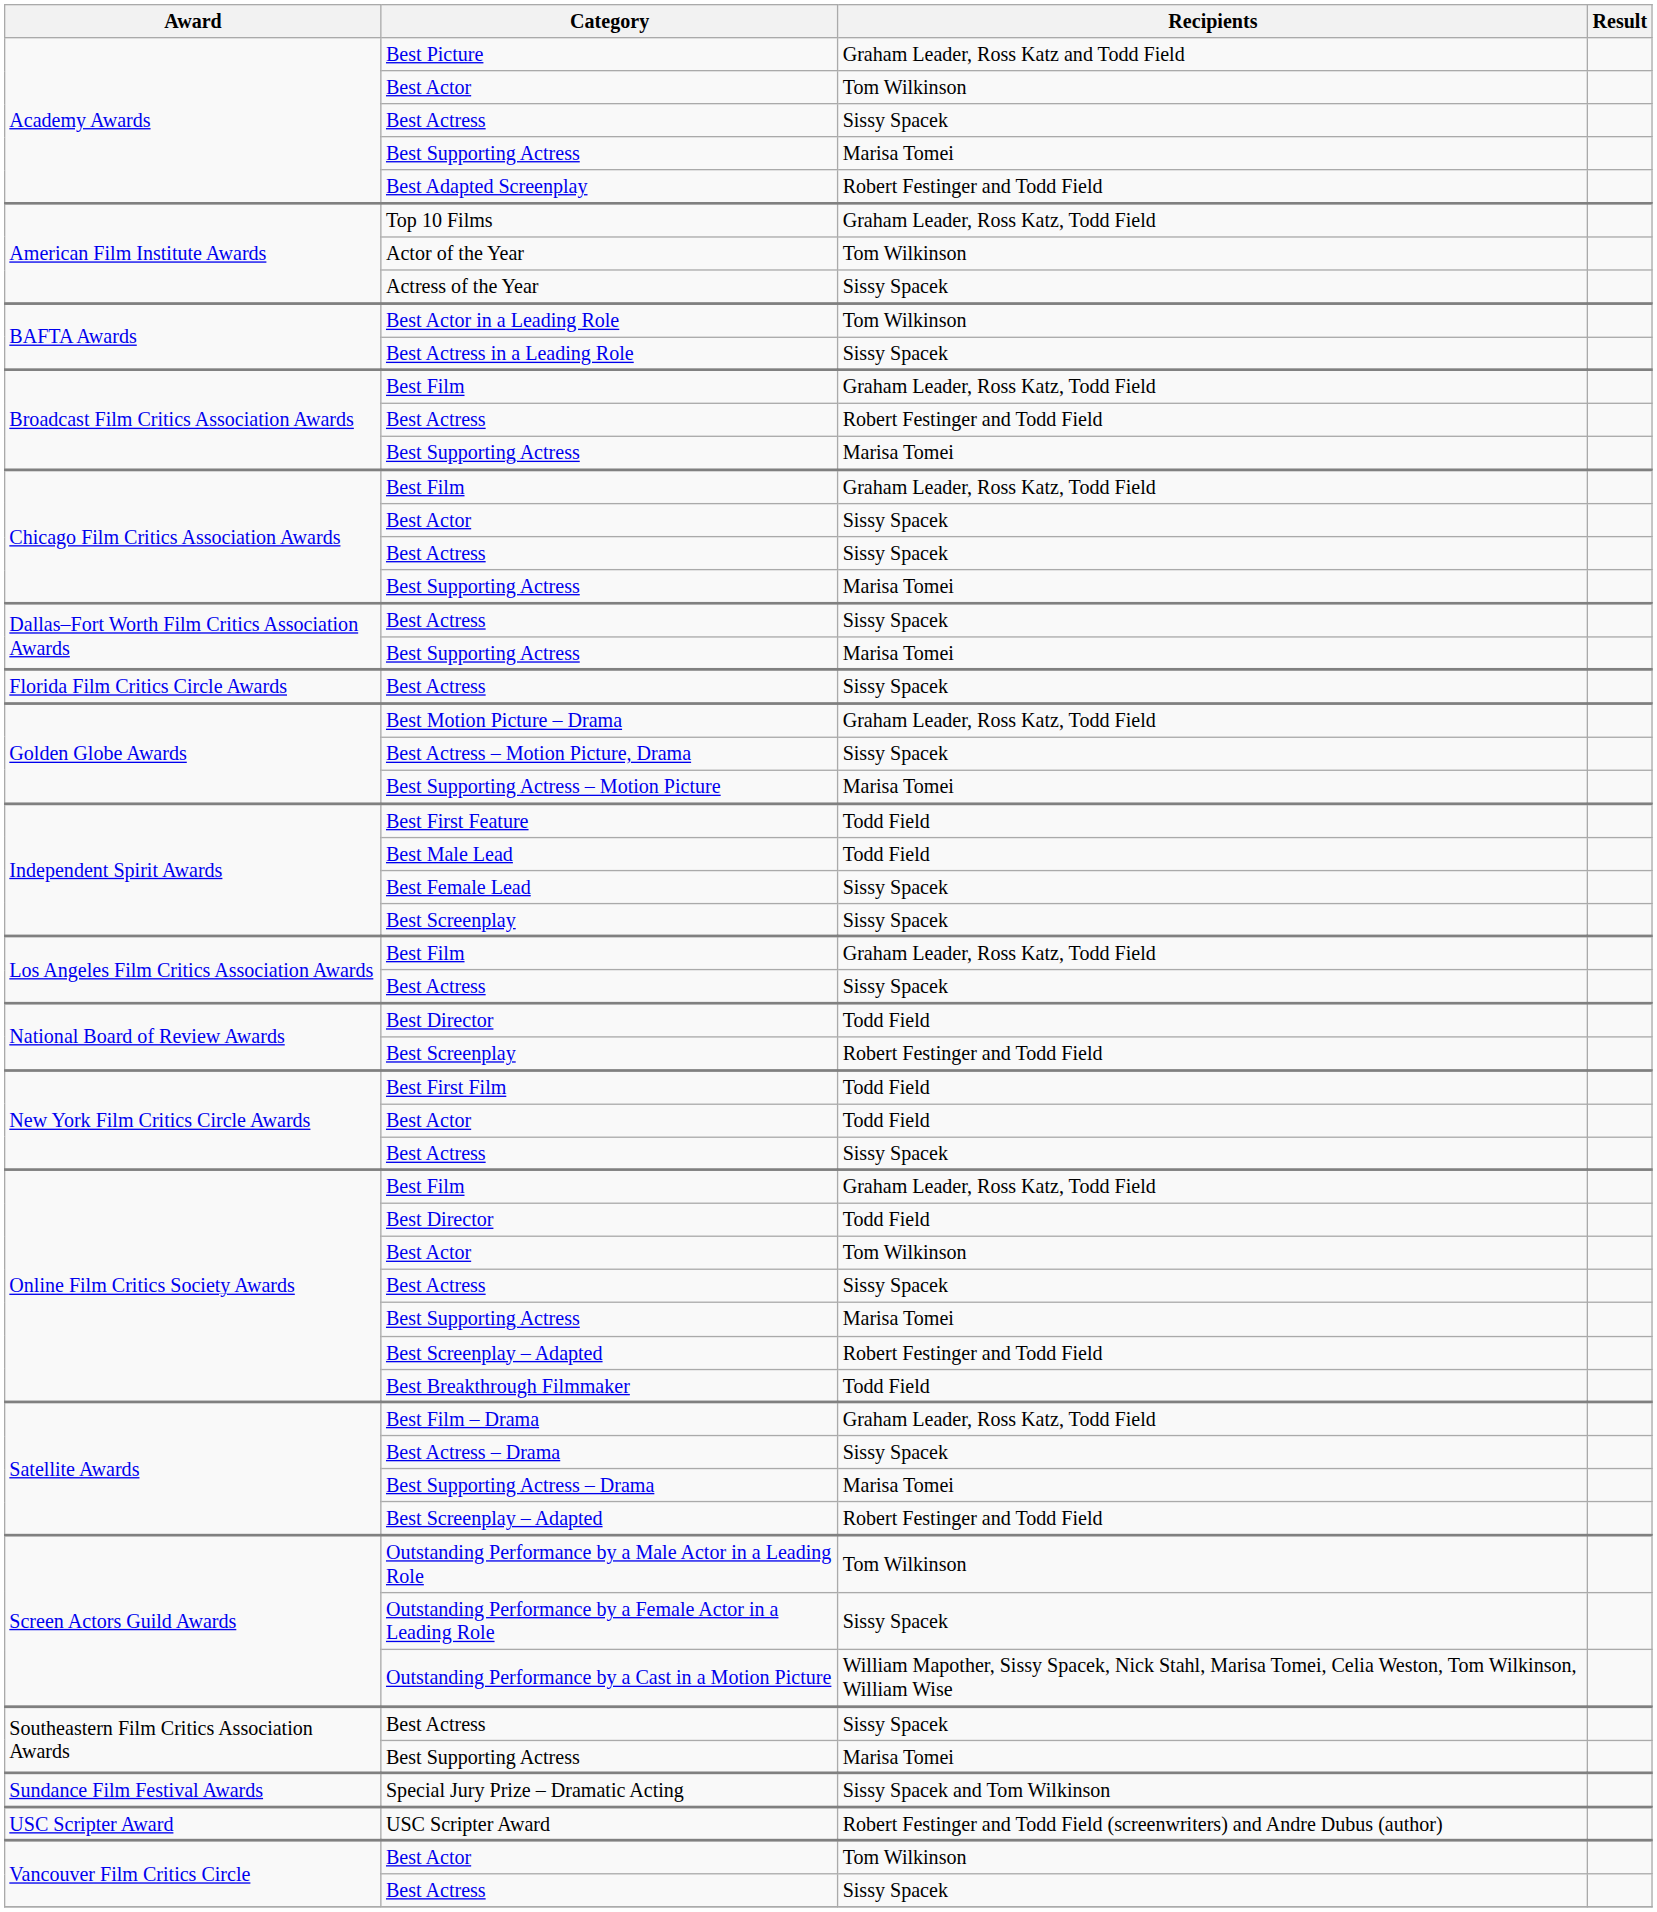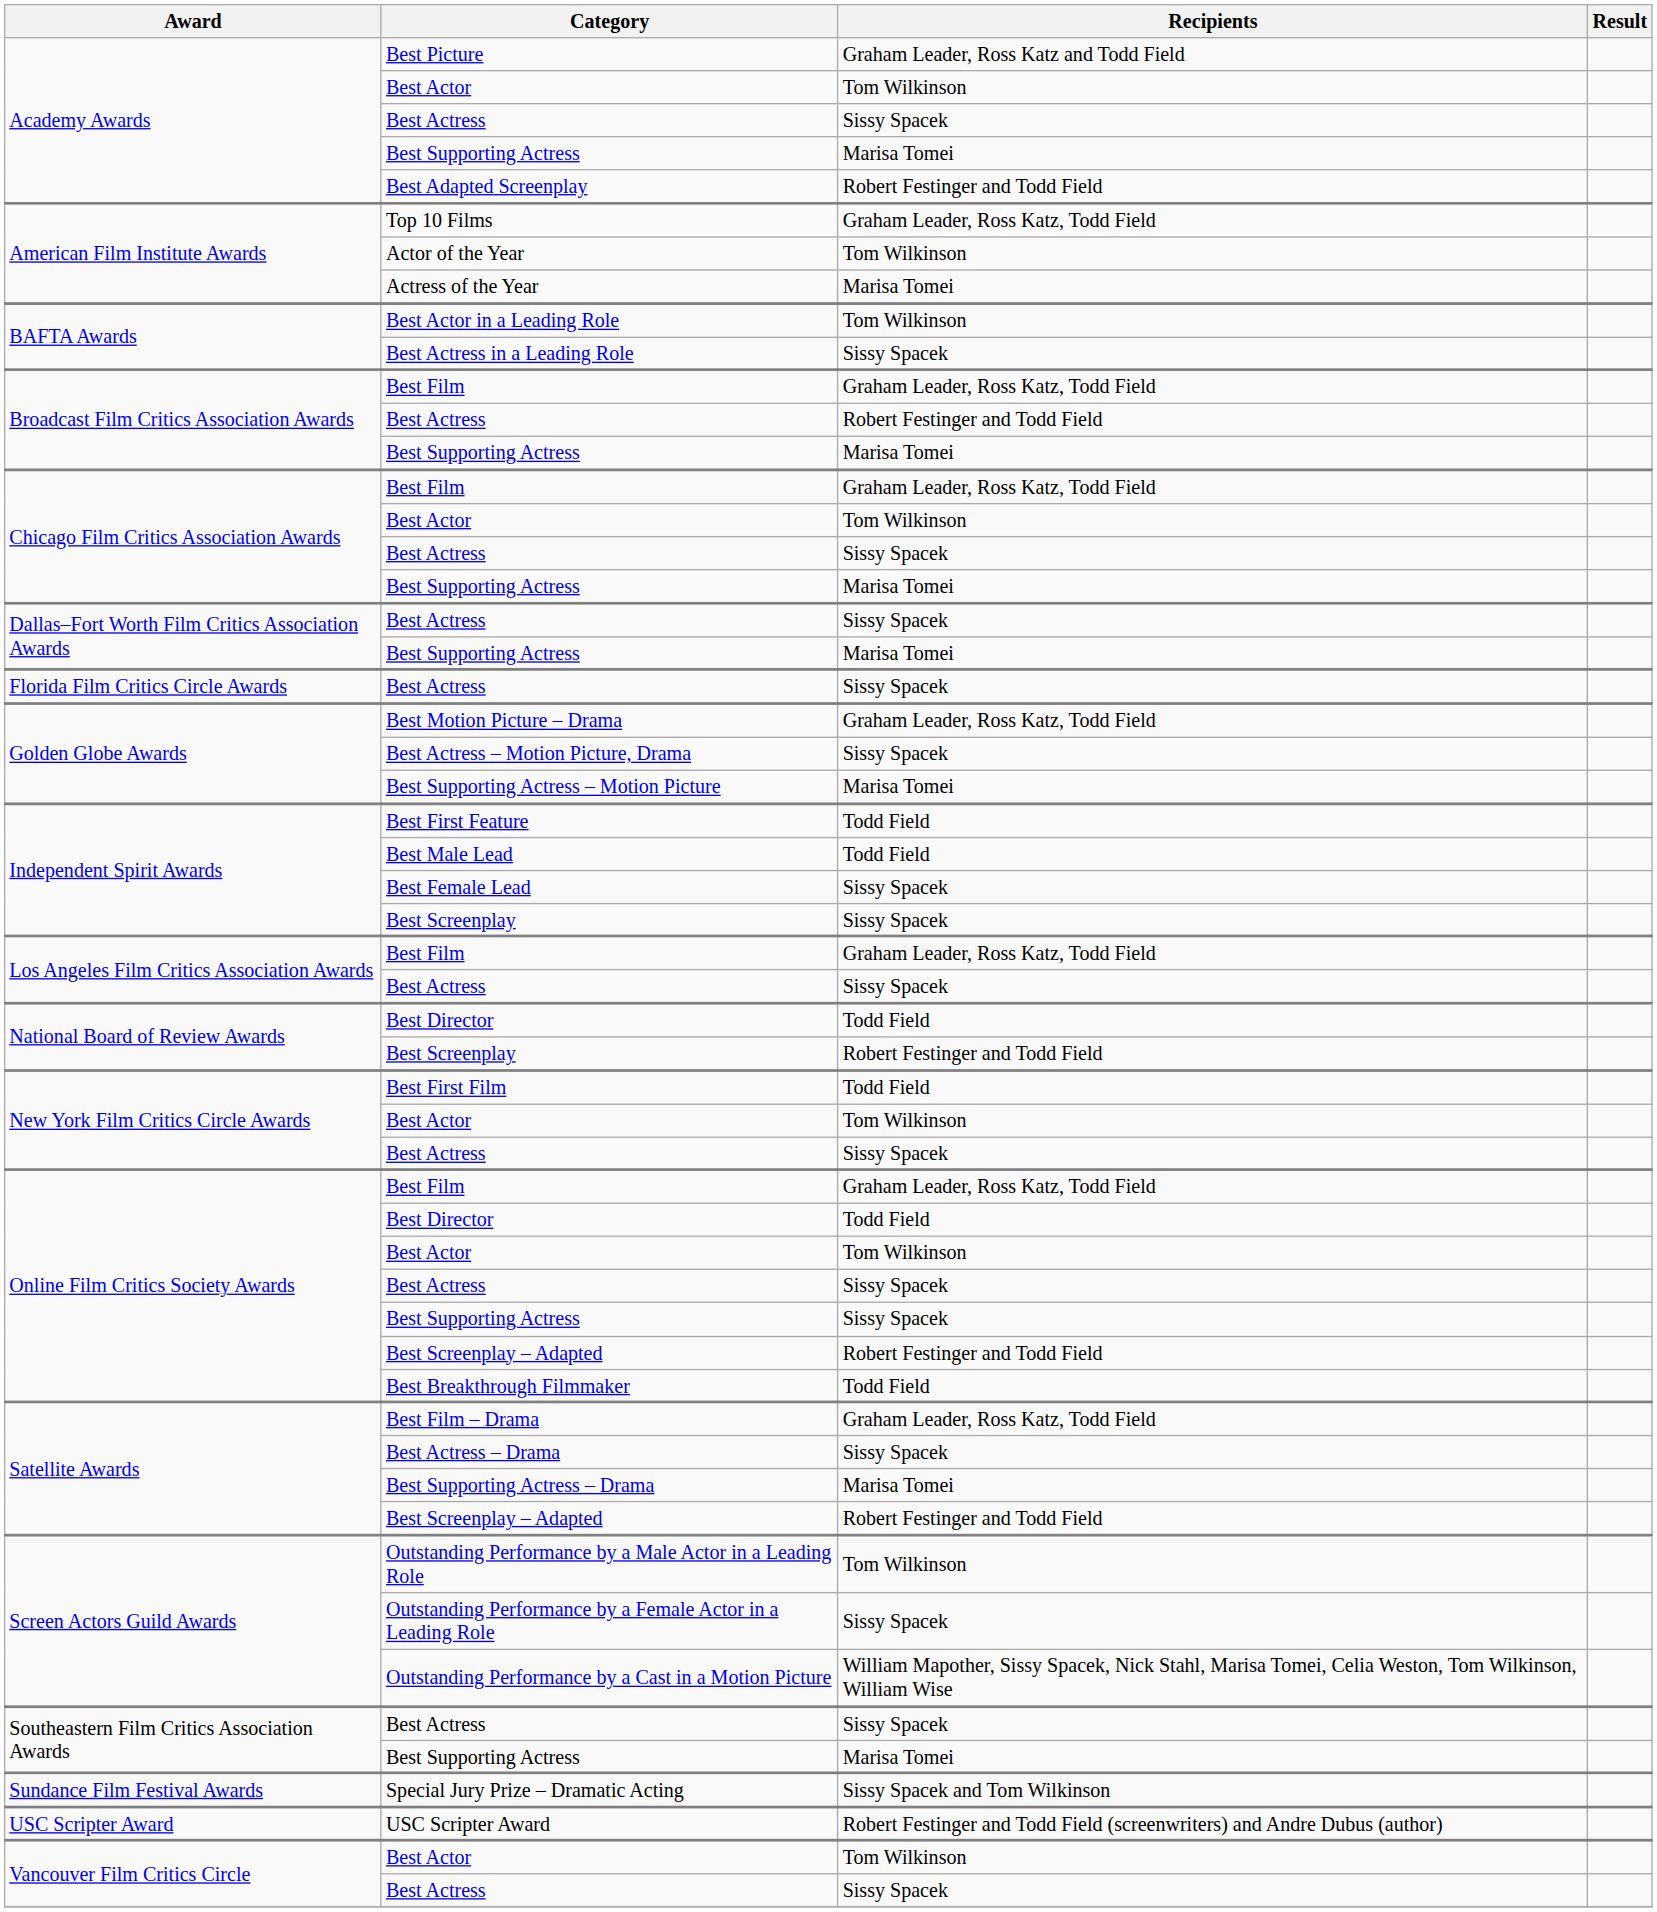Actress of the Year | Recipients: Sissy Spacek -> Marisa Tomei
Chicago Film Critics Association Awards / Best Actor | Recipients: Sissy Spacek -> Tom Wilkinson
New York Film Critics Circle Awards / Best Actor | Recipients: Todd Field -> Tom Wilkinson
Online Film Critics Society Awards / Best Supporting Actress | Recipients: Marisa Tomei -> Sissy Spacek
